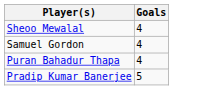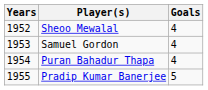+ column: Years | 1952 | 1953 | 1954 | 1955
